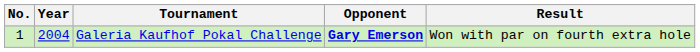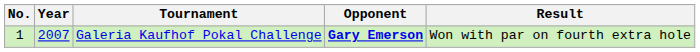Galeria Kaufhof Pokal Challenge | Year: 2004 -> 2007
